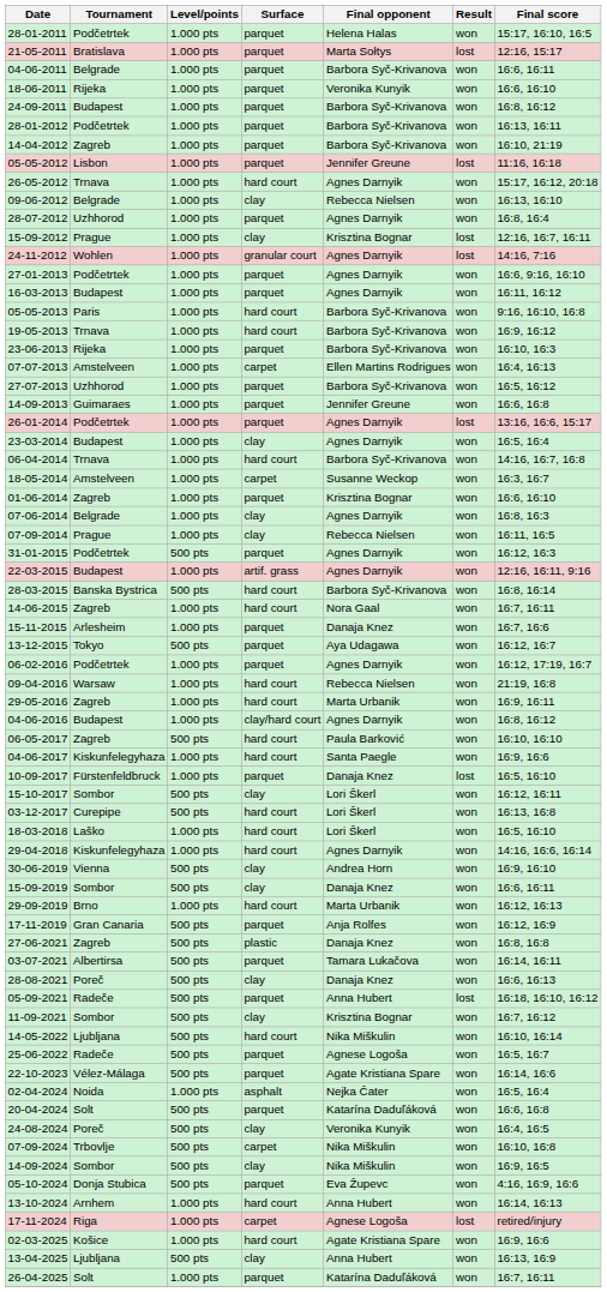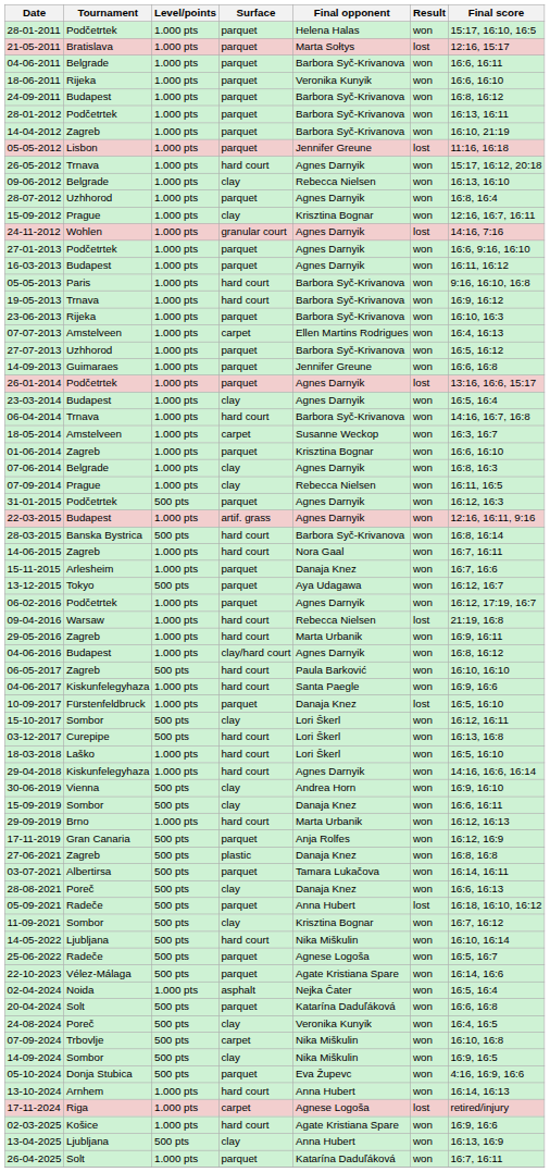15-09-2012 | Result: lost -> won
09-04-2016 | Result: won -> lost
